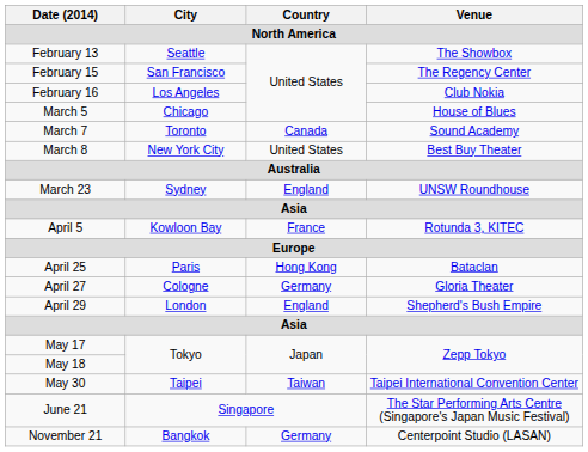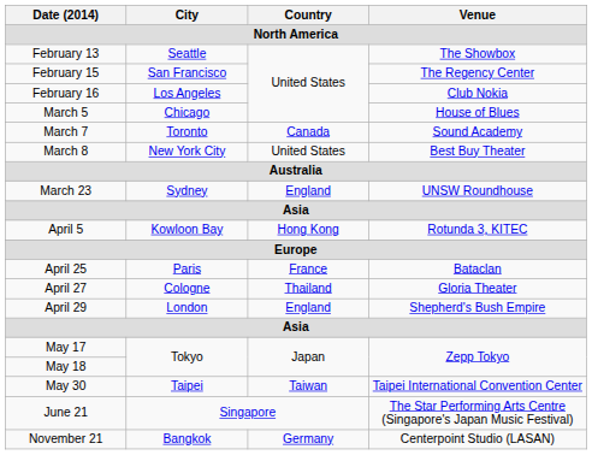April 5 | Country: France -> Hong Kong
April 25 | Country: Hong Kong -> France
April 27 | Country: Germany -> Thailand
